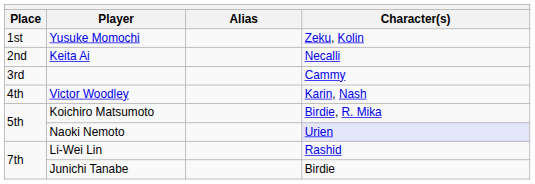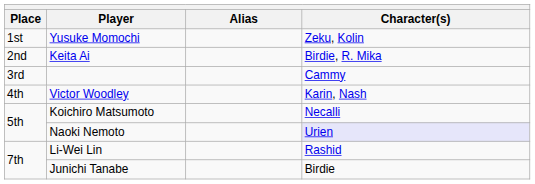Keita Ai | Character(s): Necalli -> Birdie, R. Mika
Koichiro Matsumoto | Character(s): Birdie, R. Mika -> Necalli
